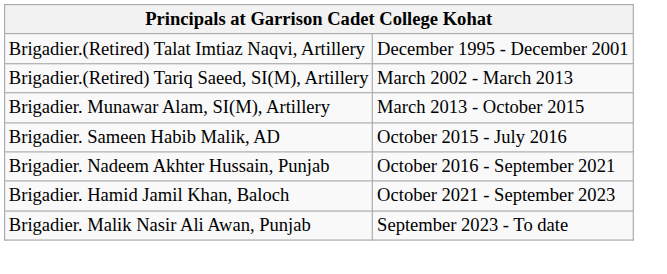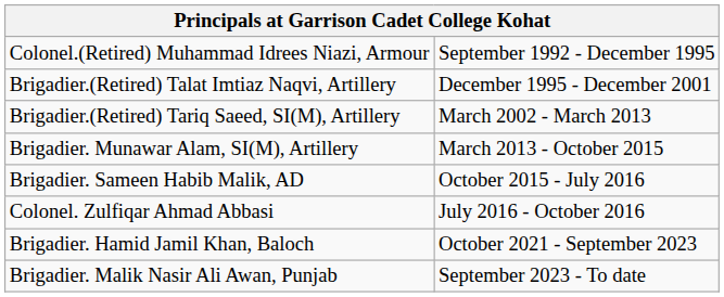+ row: Colonel.(Retired) Muhammad Idrees Niazi, Armour | September 1992 - December 1995
+ row: Colonel. Zulfiqar Ahmad Abbasi | July 2016 - October 2016
- row: Brigadier. Nadeem Akhter Hussain, Punjab | October 2016 - September 2021
